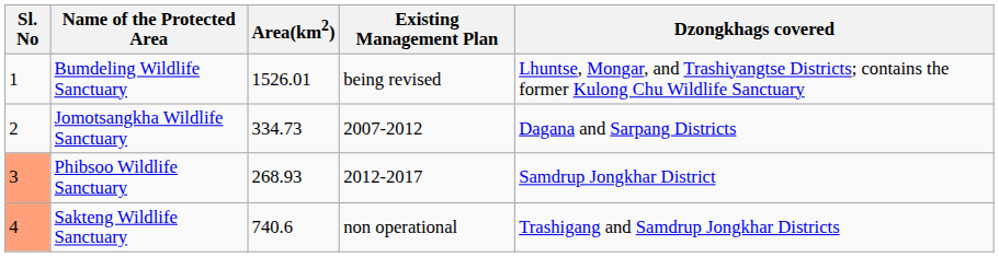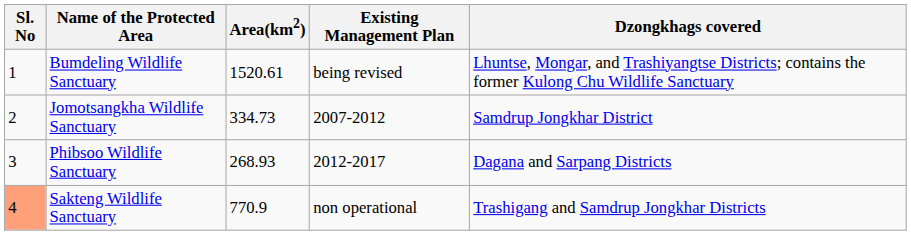Bumdeling Wildlife Sanctuary | Area(km2): 1526.01 -> 1520.61
Jomotsangkha Wildlife Sanctuary | Dzongkhags covered: Dagana and Sarpang Districts -> Samdrup Jongkhar District
Phibsoo Wildlife Sanctuary | Sl. No: lightsalmon background -> no background
Phibsoo Wildlife Sanctuary | Dzongkhags covered: Samdrup Jongkhar District -> Dagana and Sarpang Districts
Sakteng Wildlife Sanctuary | Area(km2): 740.6 -> 770.9
